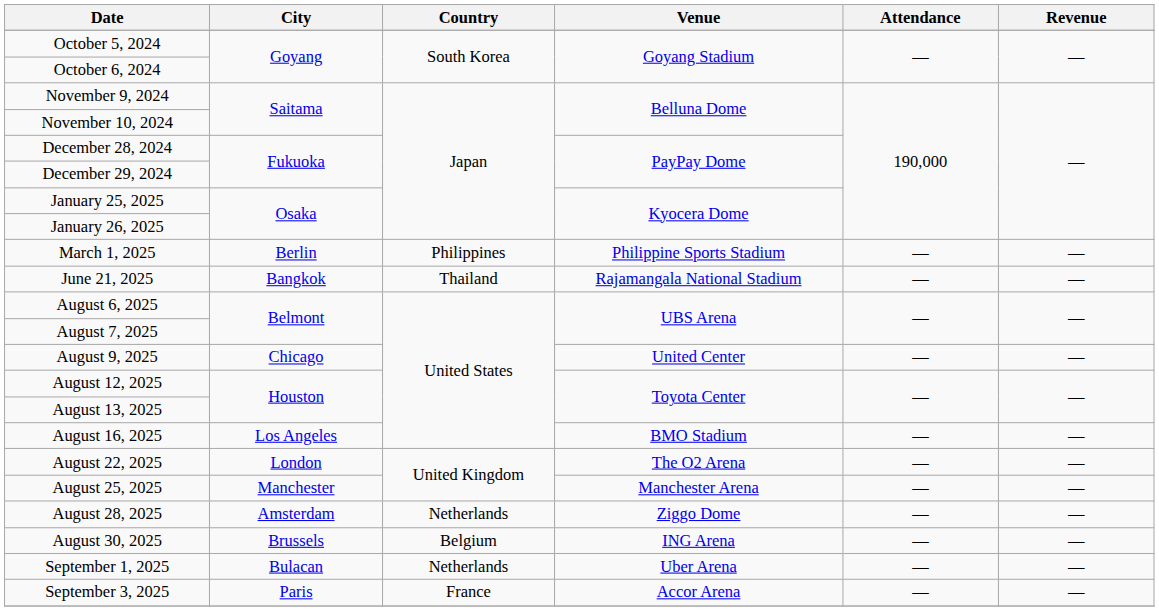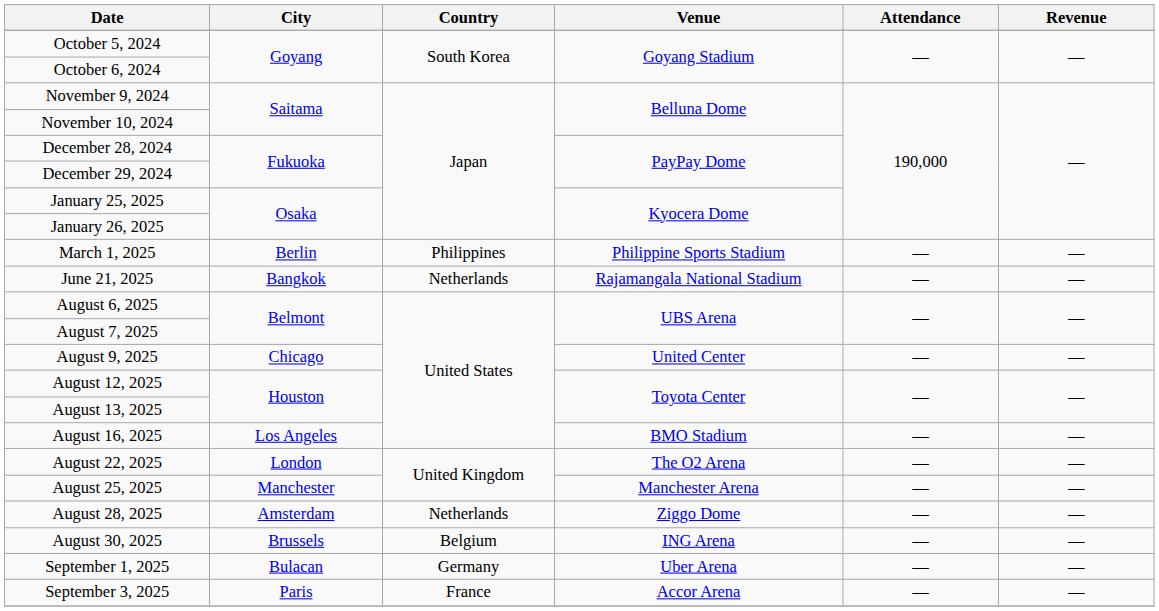June 21, 2025 | Country: Thailand -> Netherlands
September 1, 2025 | Country: Netherlands -> Germany
